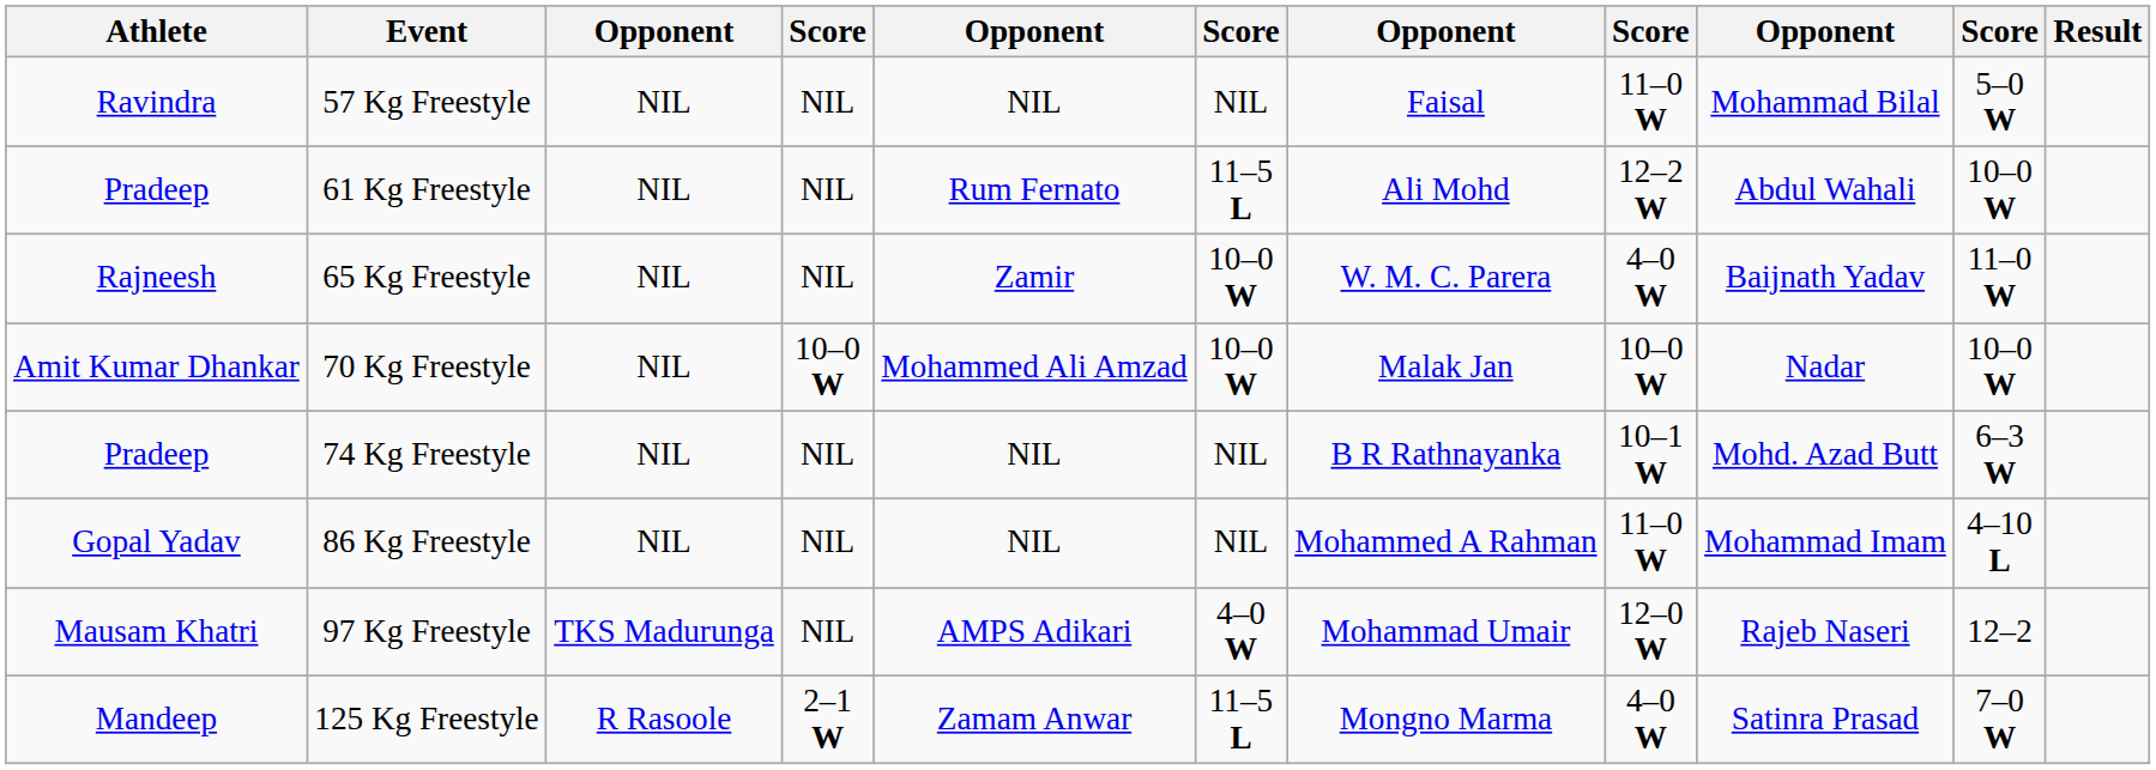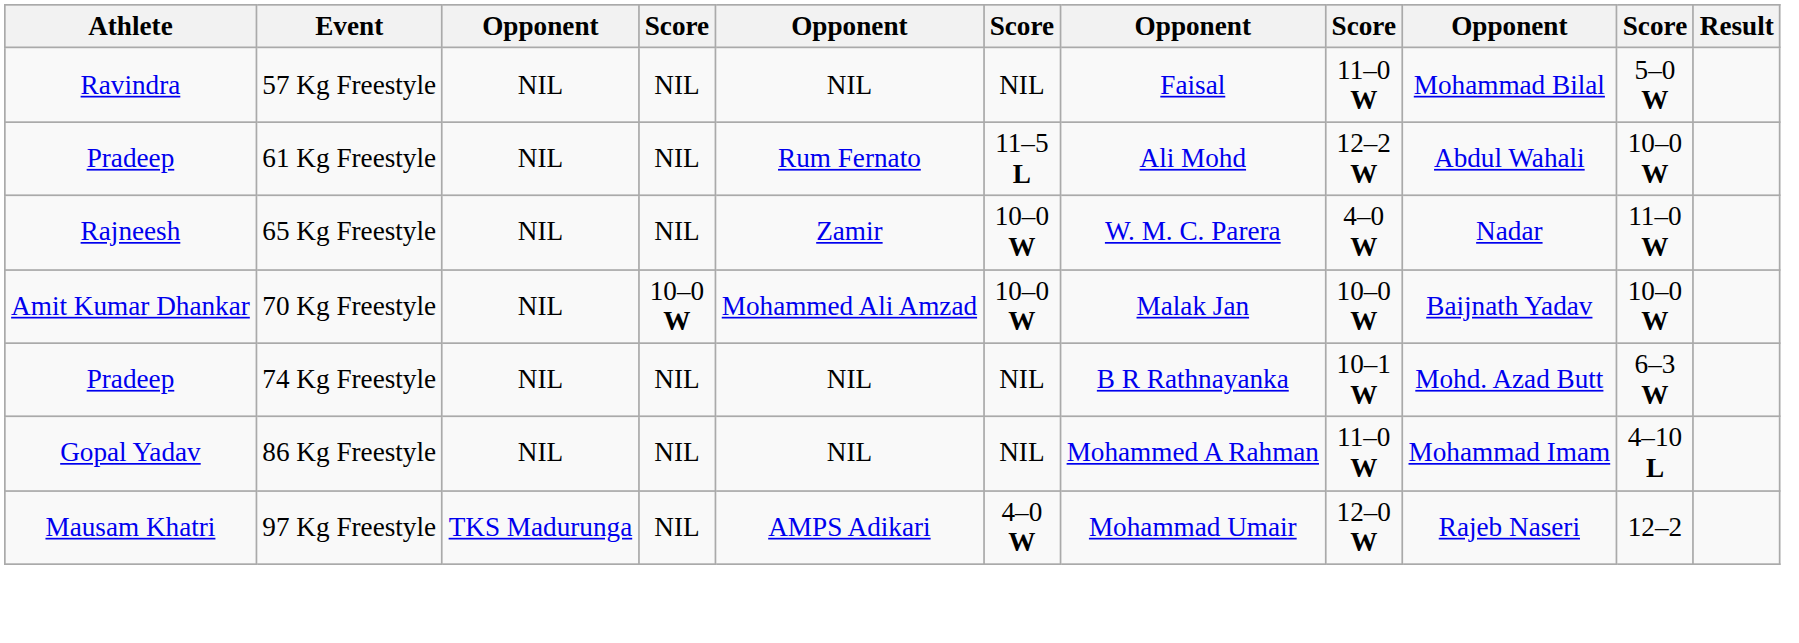65 Kg Freestyle | column 9: Baijnath Yadav -> Nadar
70 Kg Freestyle | column 9: Nadar -> Baijnath Yadav
- row: Mandeep | 125 Kg Freestyle | R Rasoole | 2–1 W | Zamam Anwar | 11–5 L | Mongno Marma | 4–0 W | Satinra Prasad | 7–0 W
